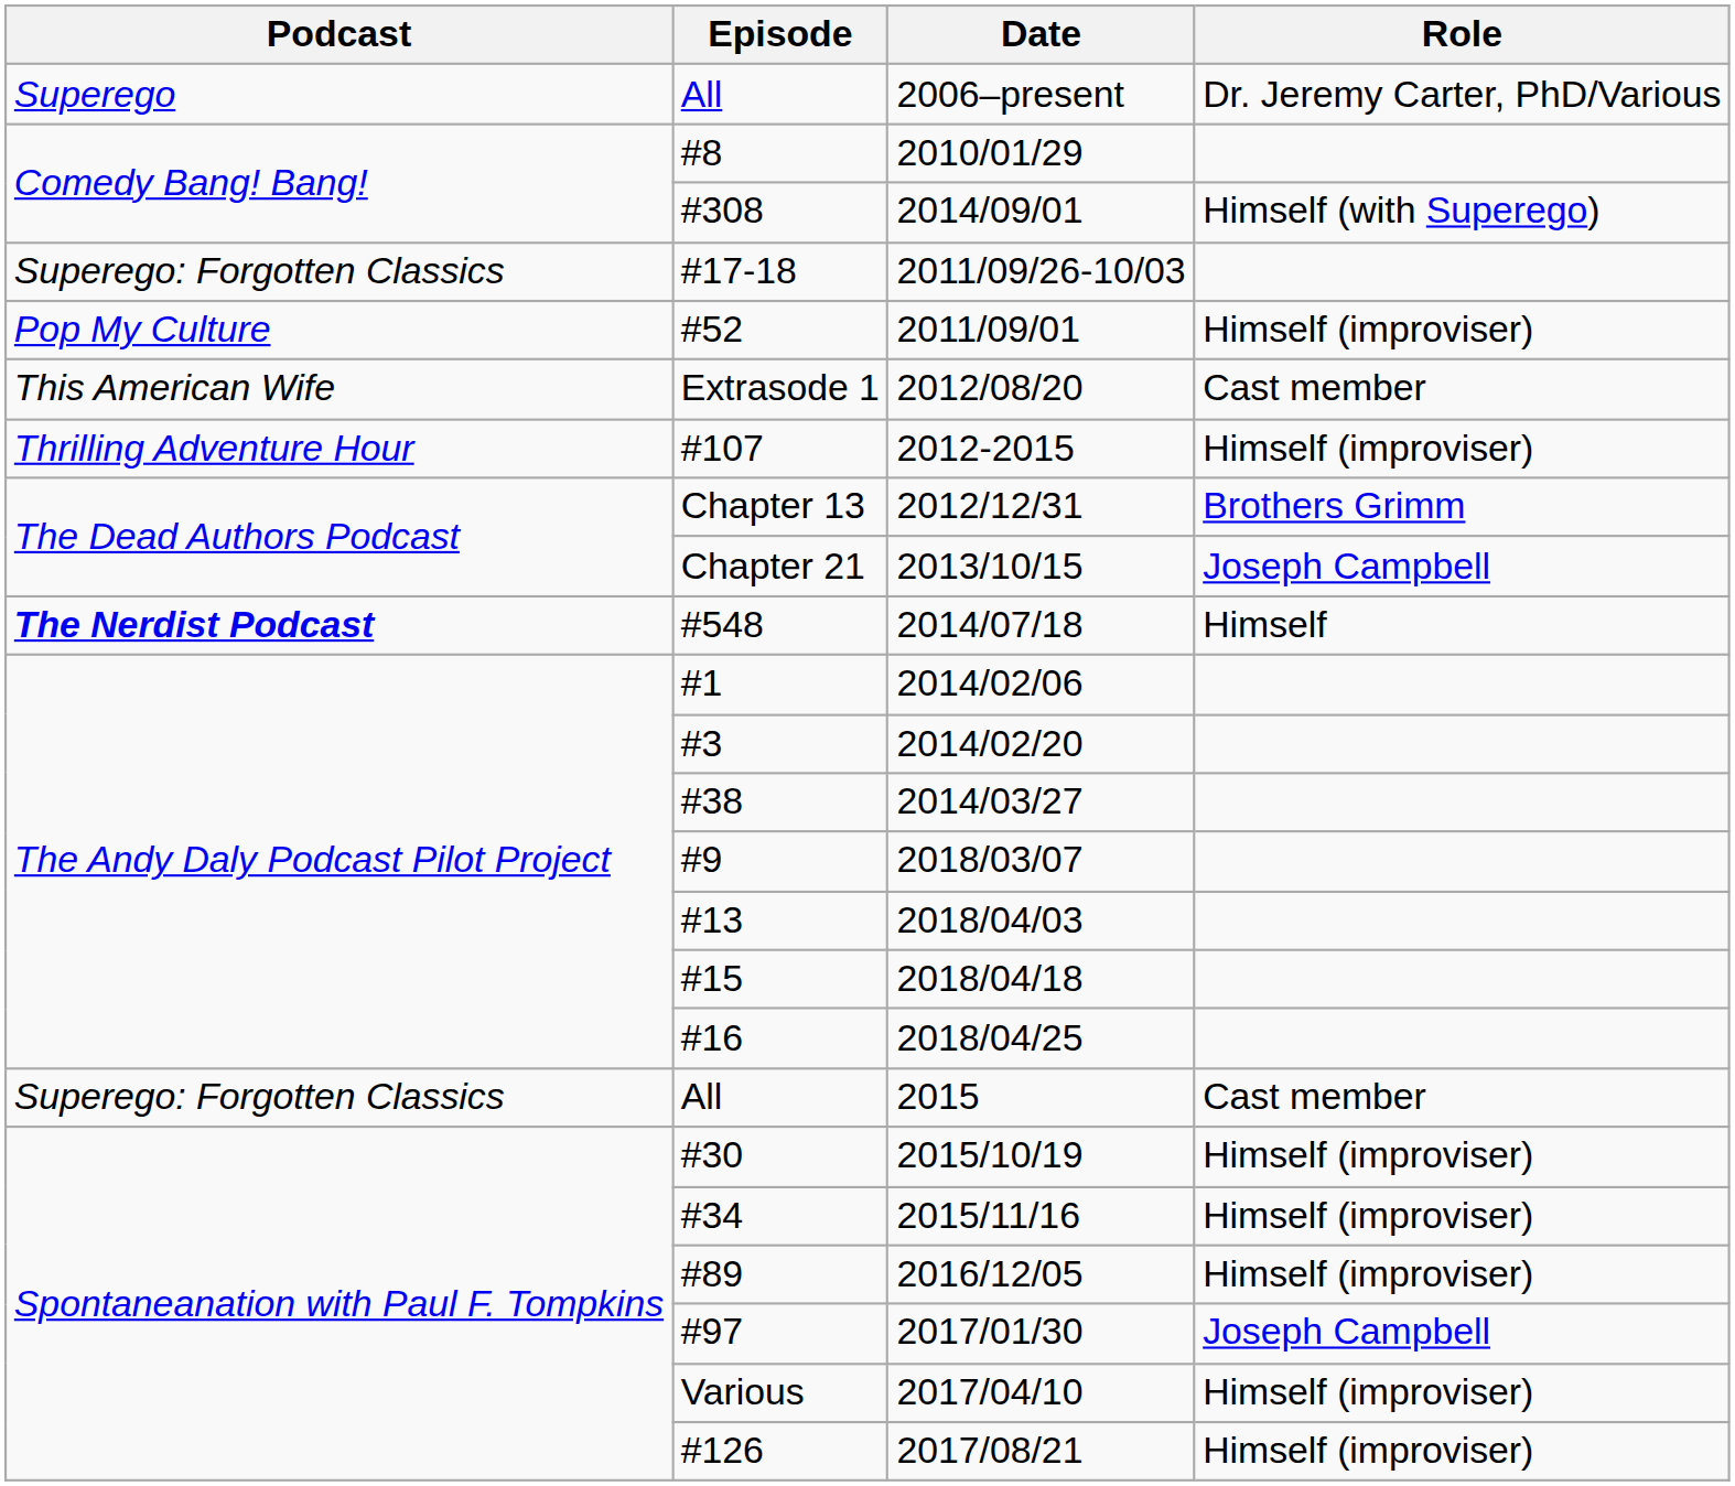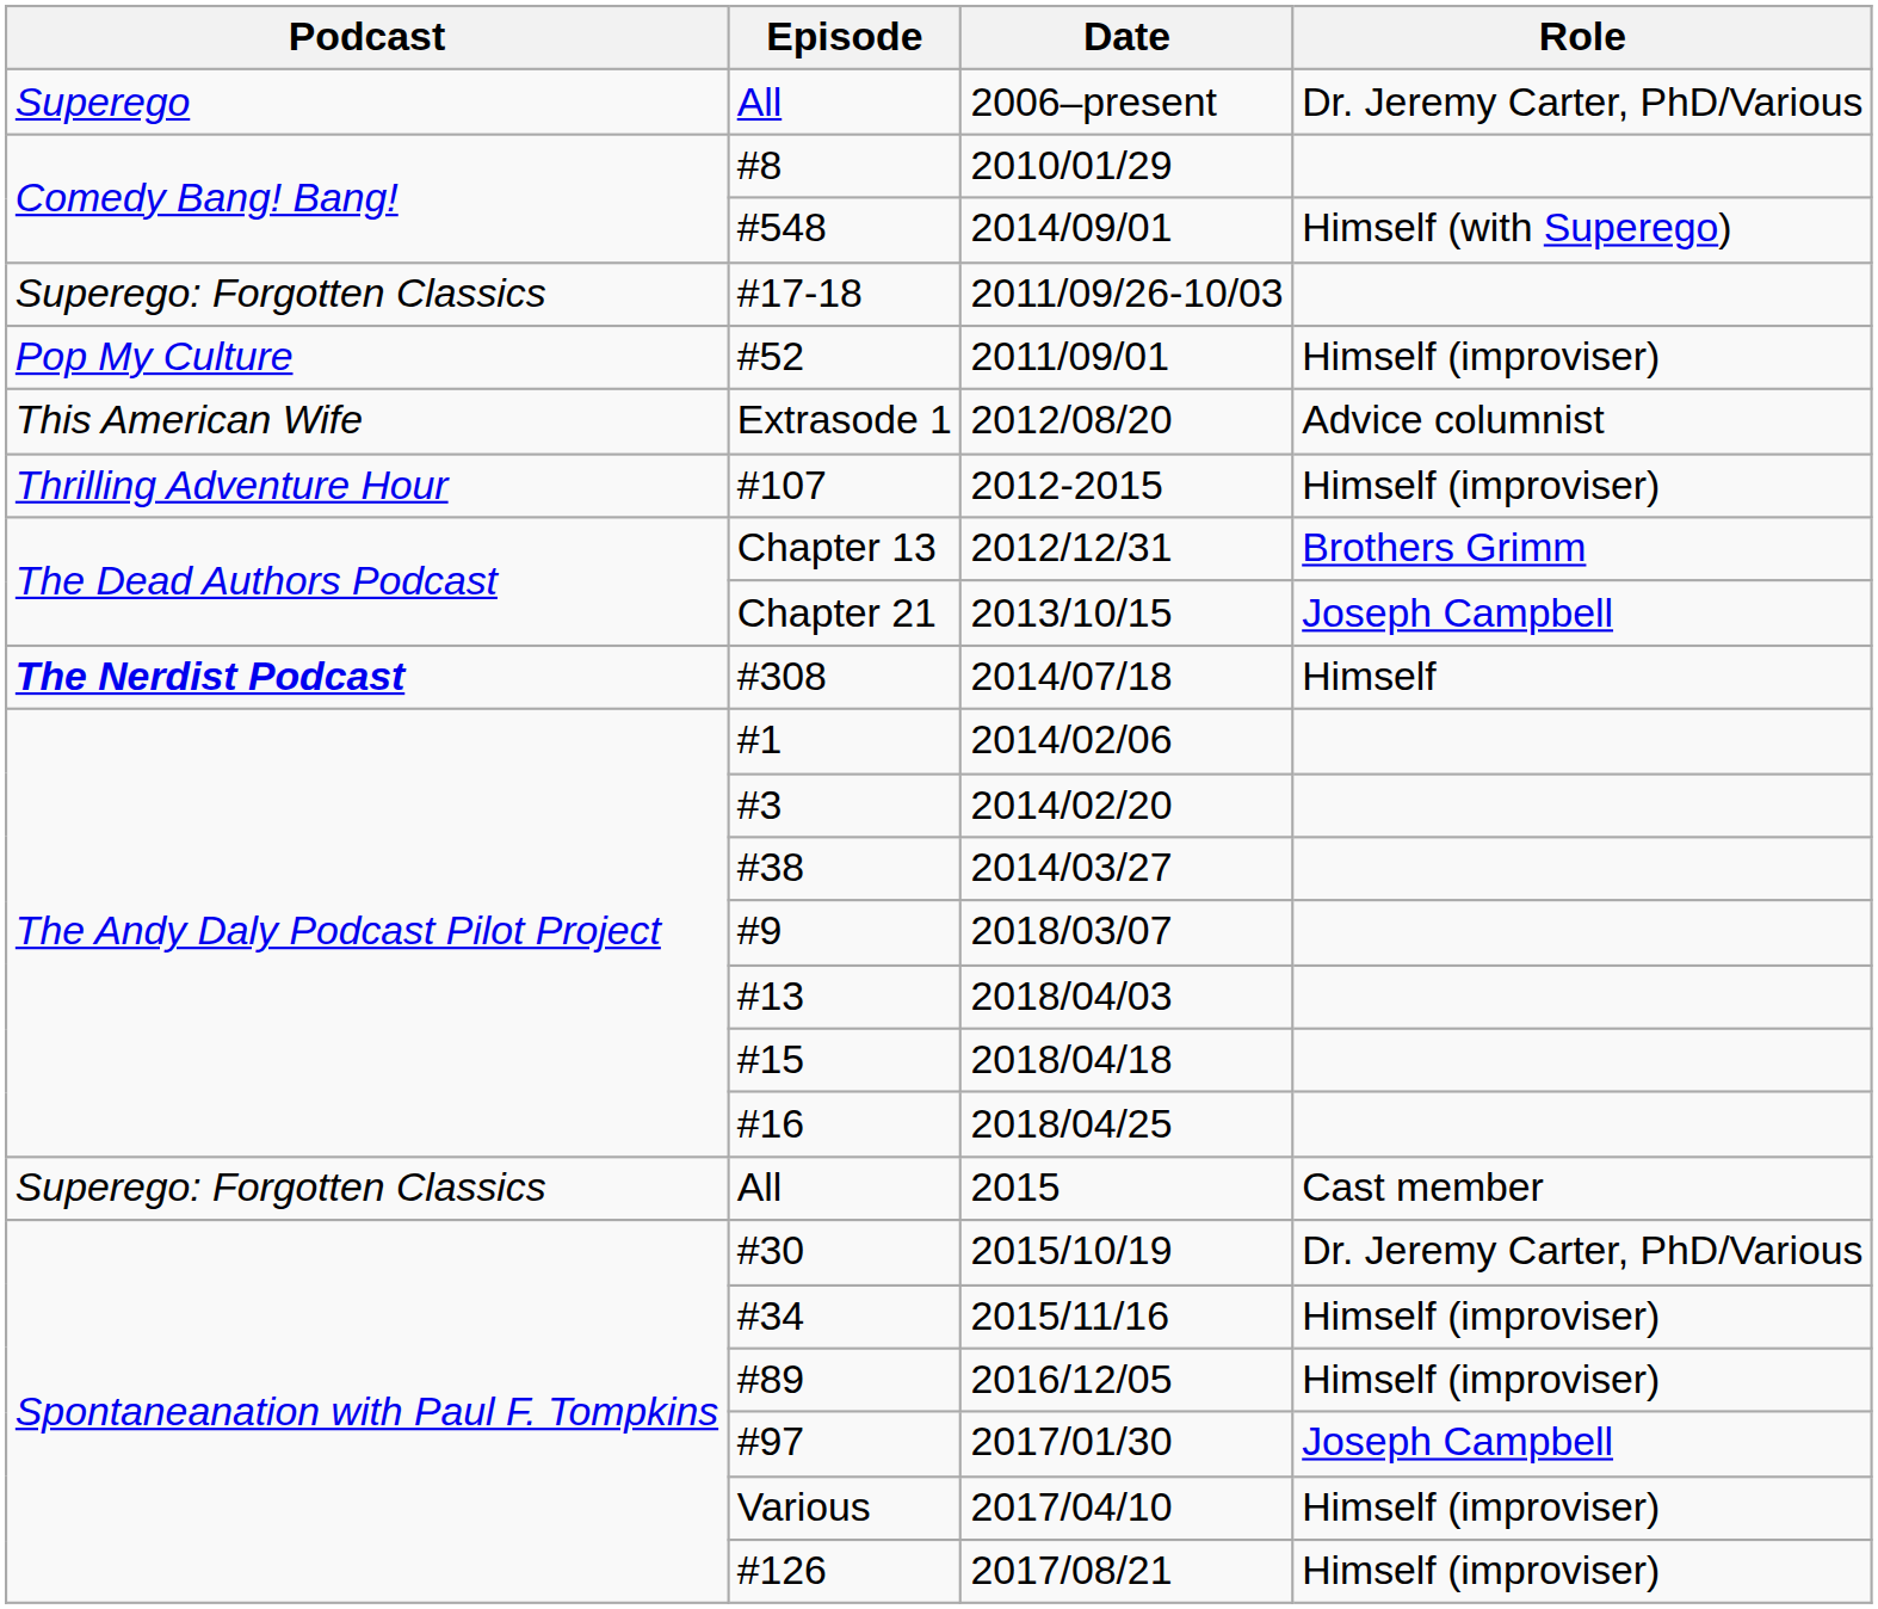2014/09/01 | Episode: #308 -> #548
2012/08/20 | Role: Cast member -> Advice columnist
2014/07/18 | Episode: #548 -> #308
2015/10/19 | Role: Himself (improviser) -> Dr. Jeremy Carter, PhD/Various
